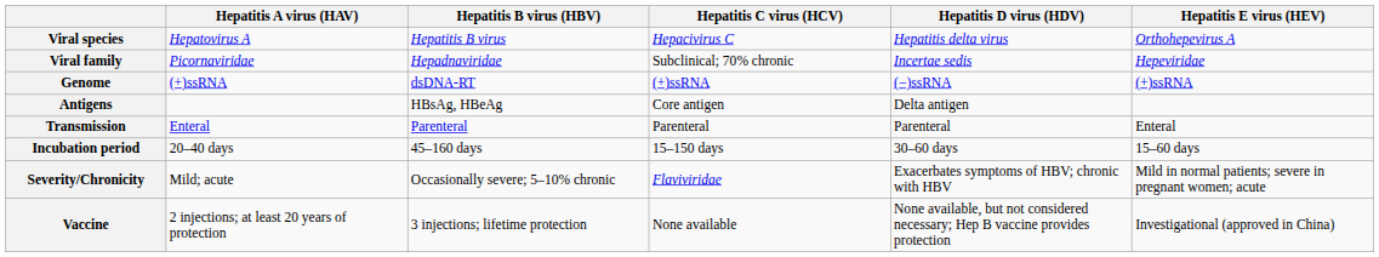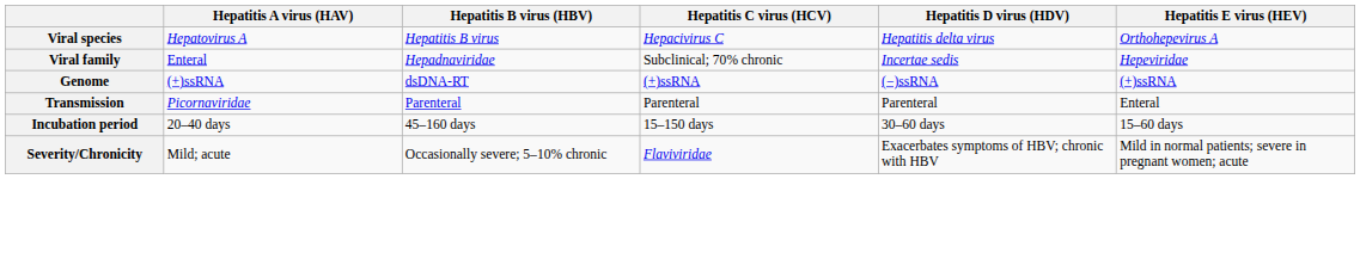Viral family | Hepatitis A virus (HAV): Picornaviridae -> Enteral
- row: Antigens | HBsAg, HBeAg | Core antigen | Delta antigen
Transmission | Hepatitis A virus (HAV): Enteral -> Picornaviridae
- row: Vaccine | 2 injections; at least 20 years of protection | 3 injections; lifetime protection | None available | None available, but not considered necessary; Hep B vaccine provides protection | Investigational (approved in China)
